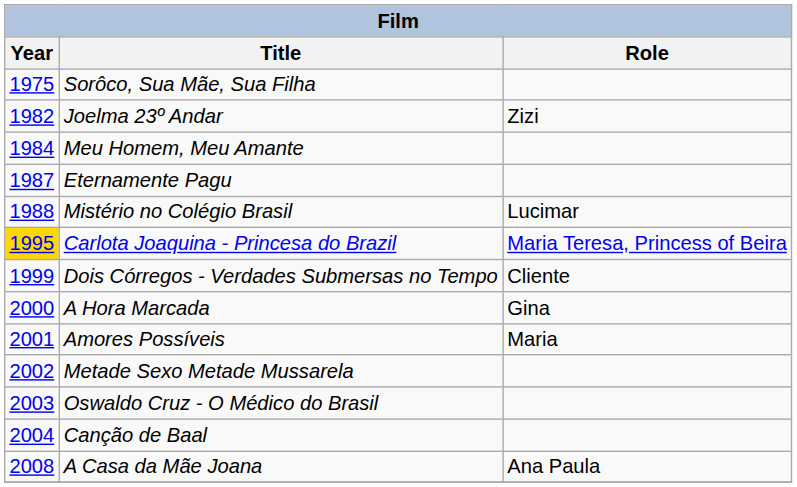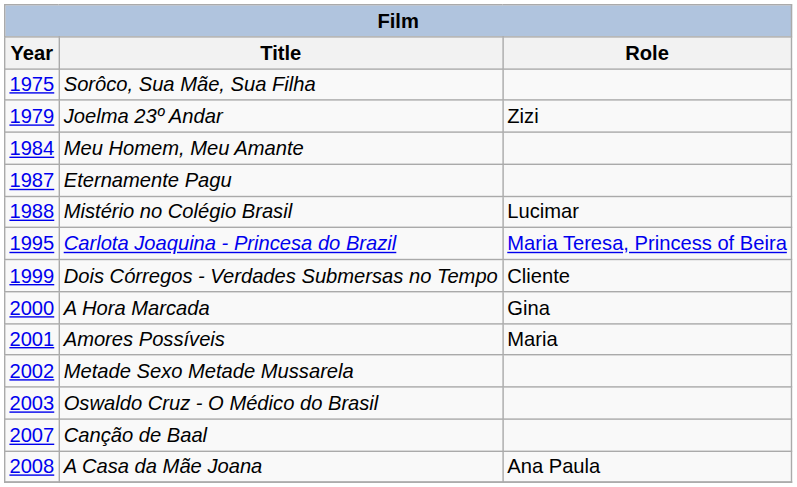Joelma 23º Andar | Year: 1982 -> 1979
Carlota Joaquina - Princesa do Brazil | Year: gold background -> no background
Canção de Baal | Year: 2004 -> 2007
